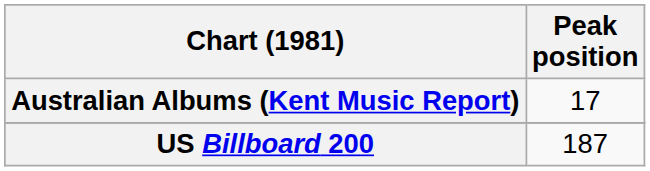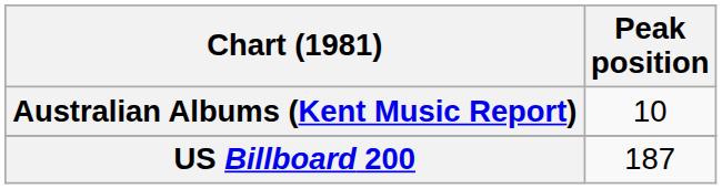Australian Albums (Kent Music Report) | Peak position: 17 -> 10
